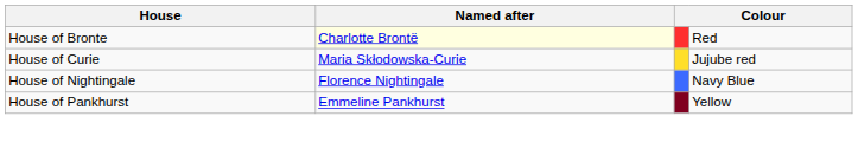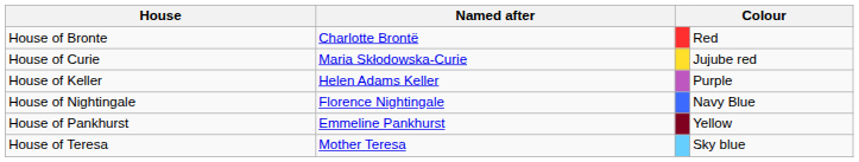House of Bronte | Named after: lightyellow background -> no background
+ row: House of Keller | Helen Adams Keller | Purple
+ row: House of Teresa | Mother Teresa | Sky blue
